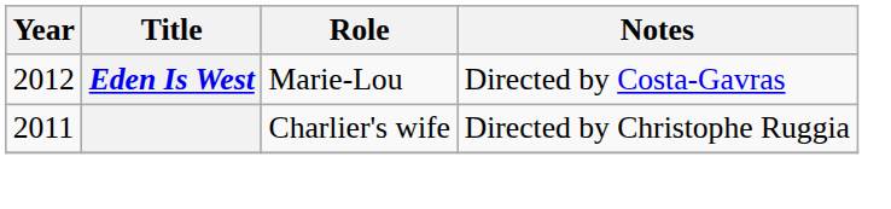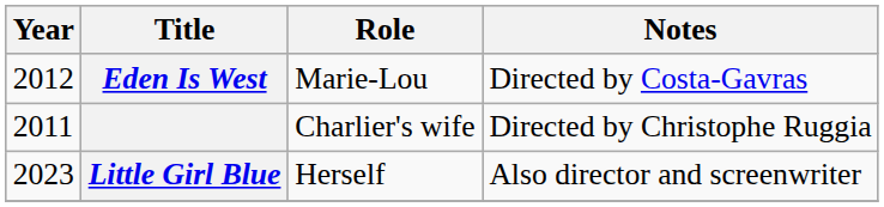+ row: 2023 | Little Girl Blue | Herself | Also director and screenwriter
